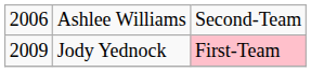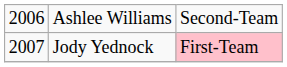Jody Yednock | column 1: 2009 -> 2007
